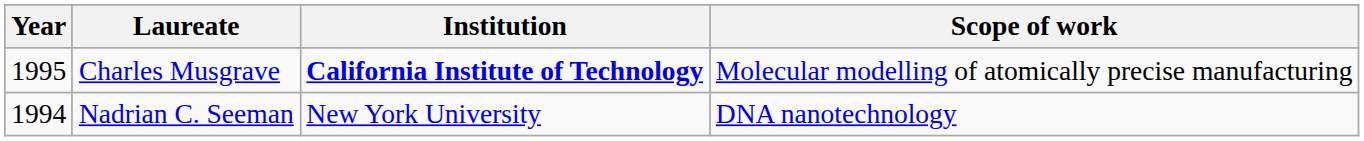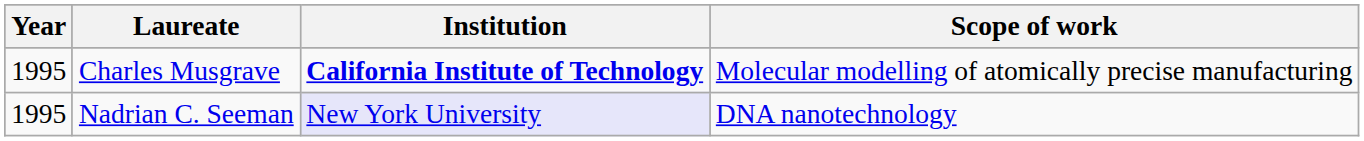Nadrian C. Seeman | Year: 1994 -> 1995
Nadrian C. Seeman | Institution: no background -> lavender background
